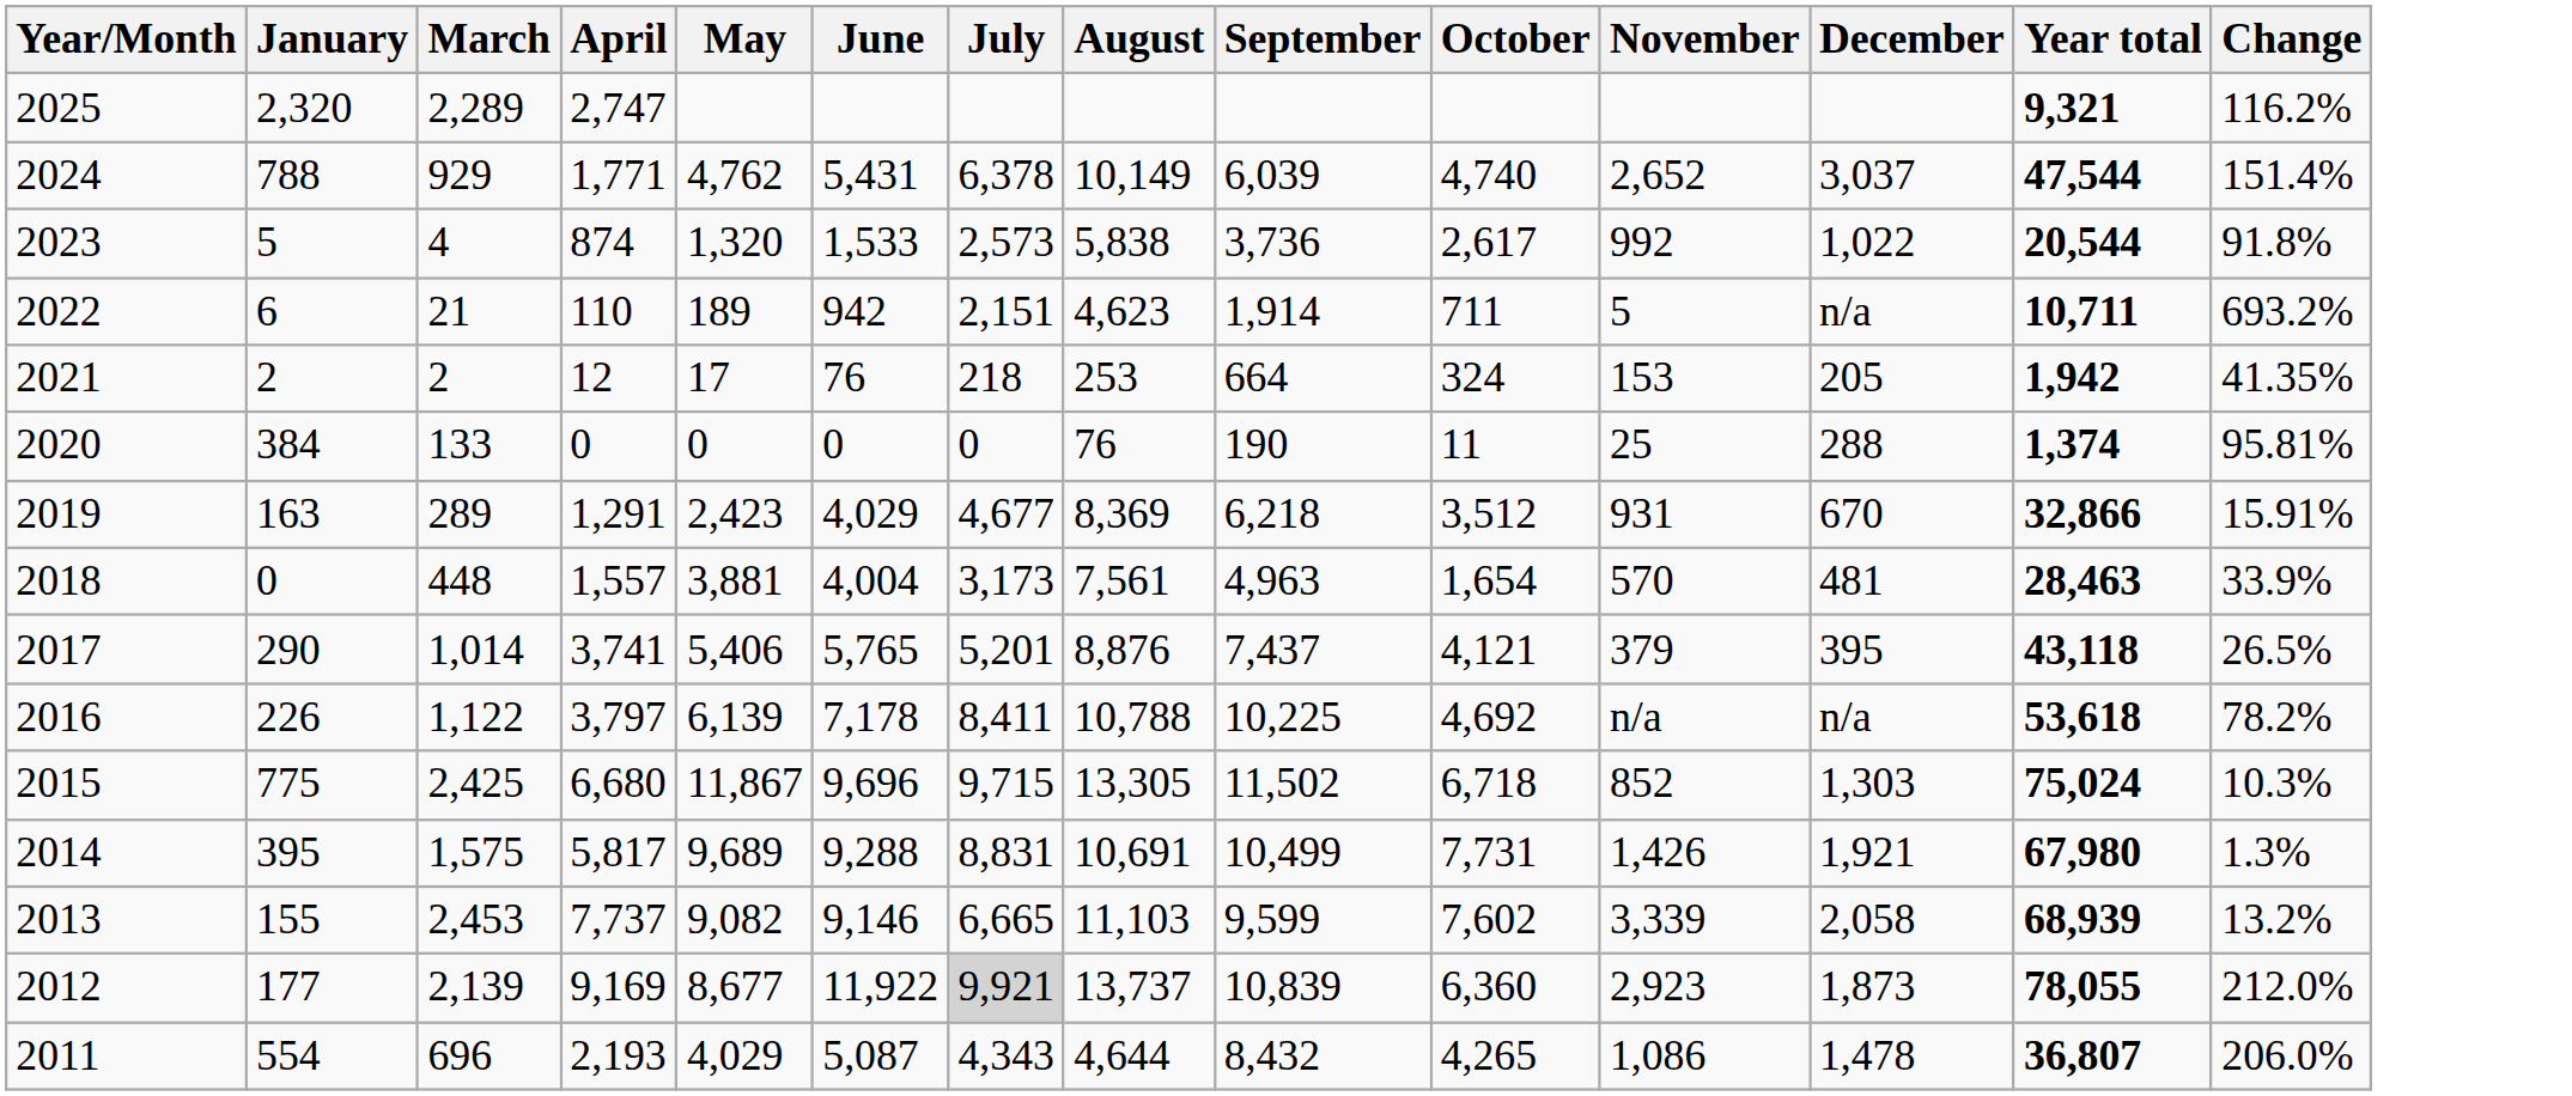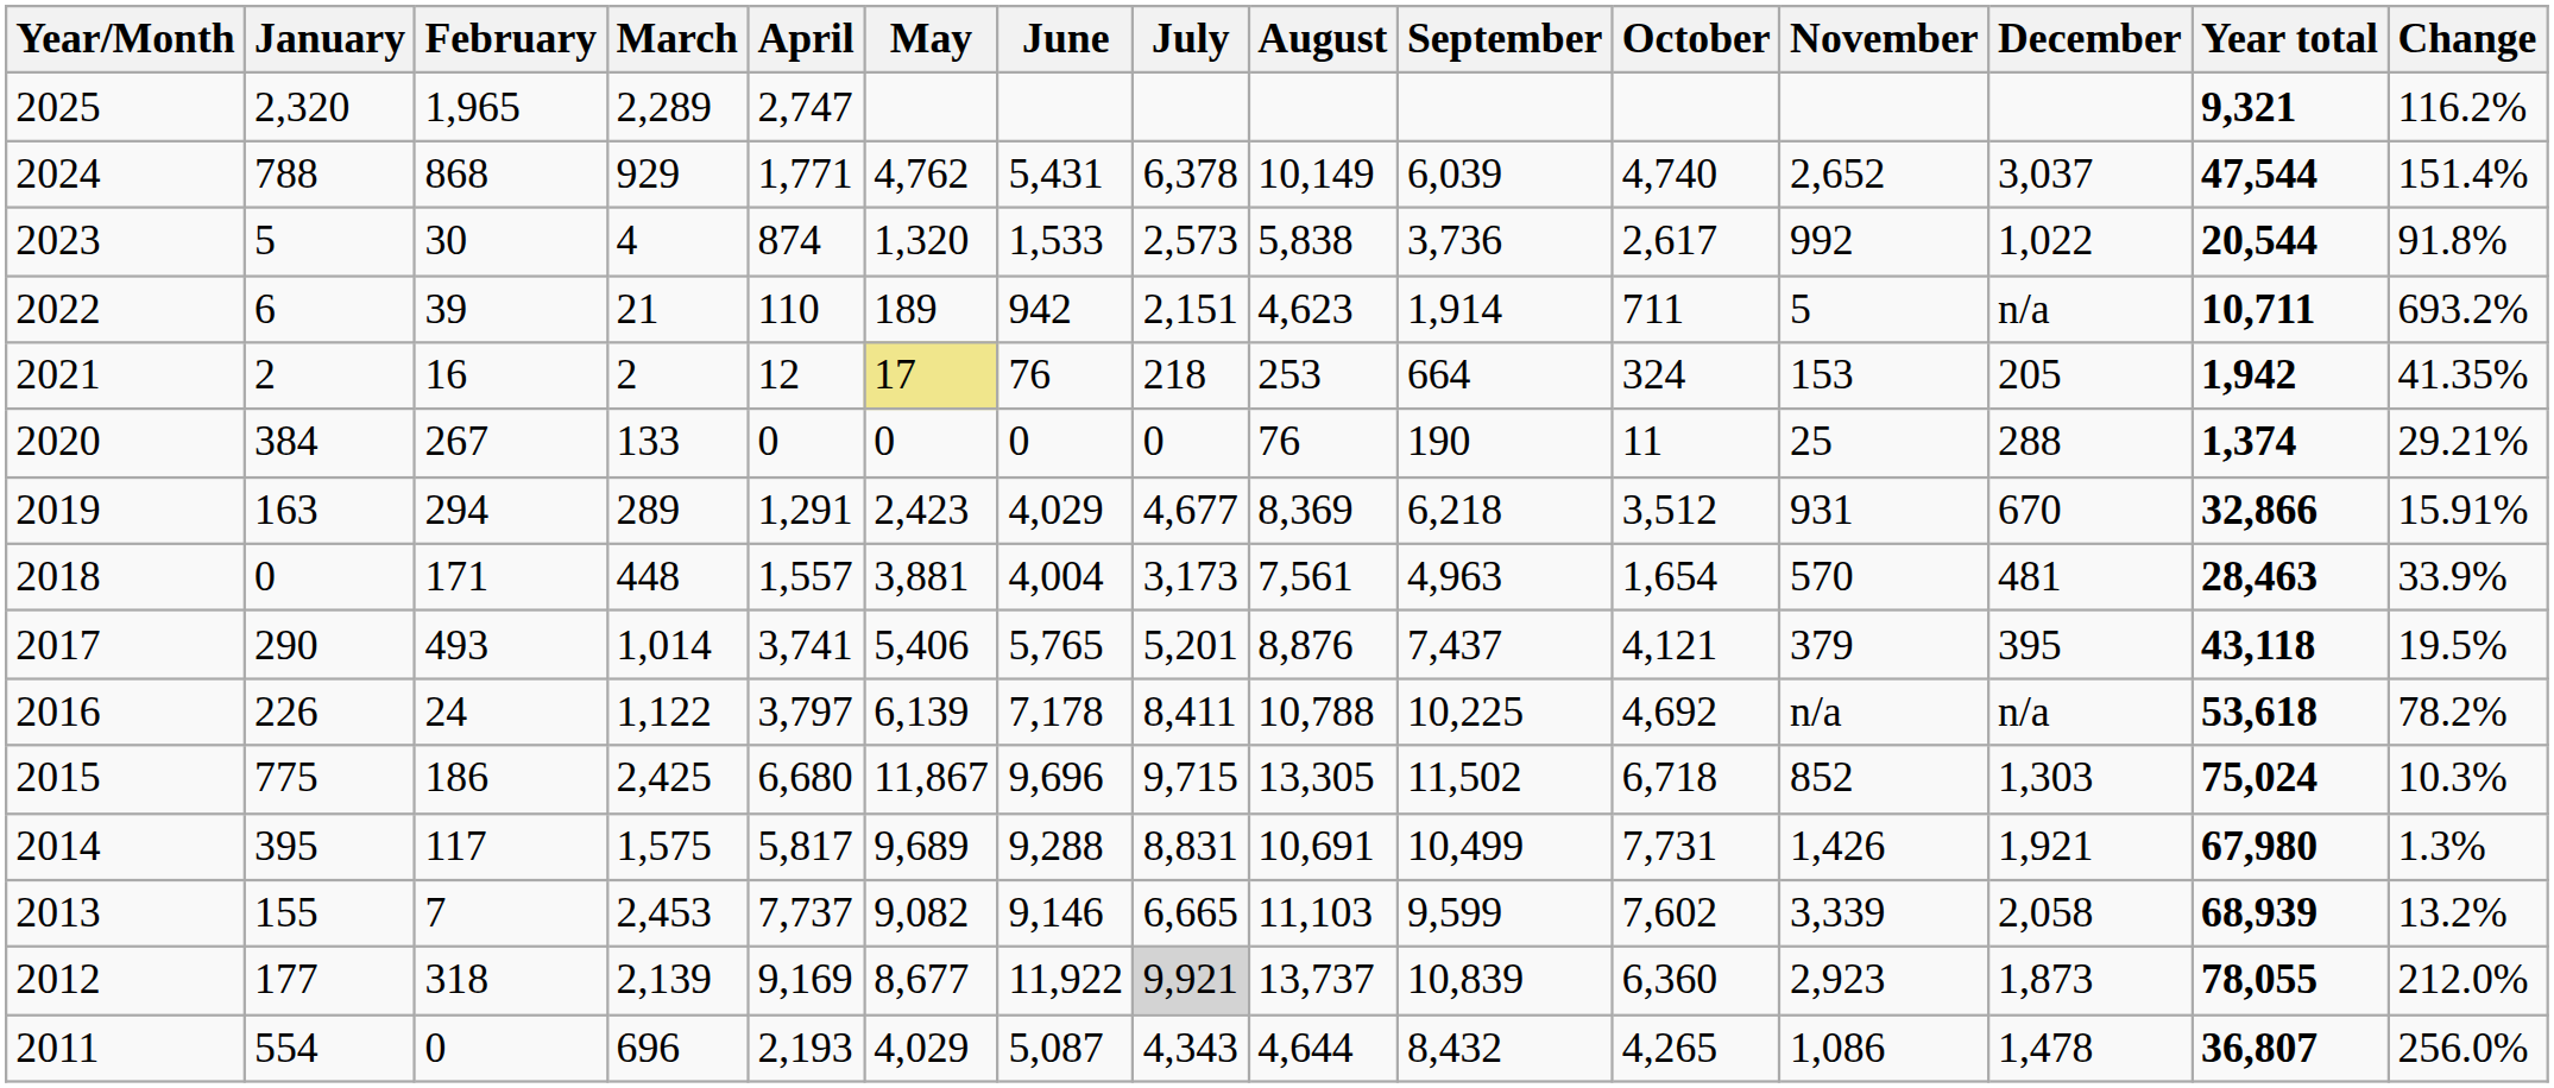+ column: February | 1,965 | 868 | 30 | 39 | 16 | 267 | 294 | 171 | 493 | 24 | 186 | 117 | 7 | 318 | 0
2021 | May: no background -> khaki background
2020 | Change: 95.81% -> 29.21%
2017 | Change: 26.5% -> 19.5%
2011 | Change: 206.0% -> 256.0%
